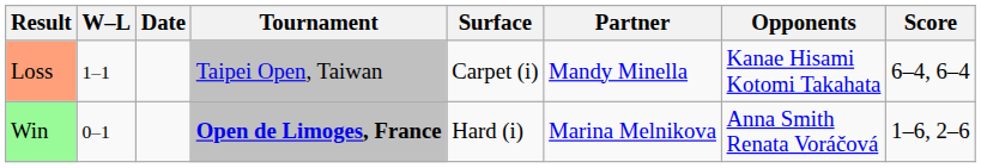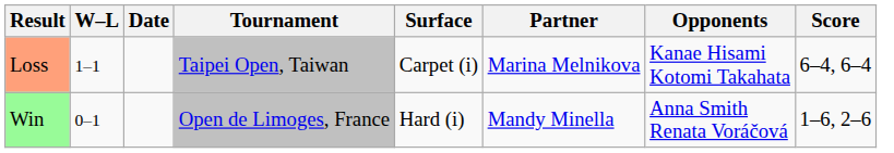Loss | Partner: Mandy Minella -> Marina Melnikova
Win | Tournament: bold -> normal
Win | Partner: Marina Melnikova -> Mandy Minella
